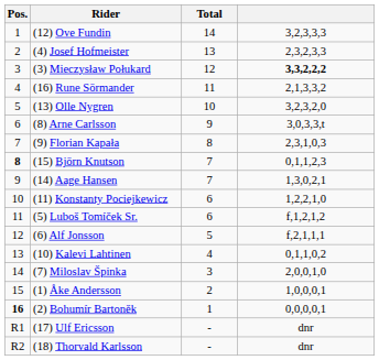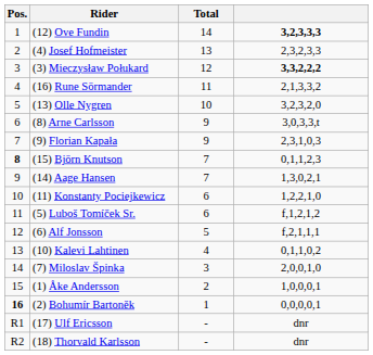(12) Ove Fundin | column 4: normal -> bold
(9) Florian Kapała | Total: 8 -> 9
